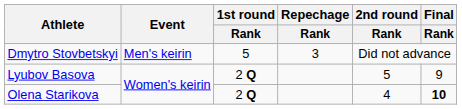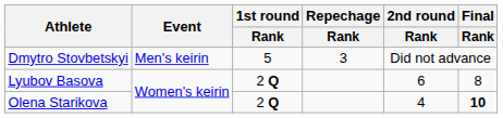Lyubov Basova | 2nd round / Rank: 5 -> 6
Lyubov Basova | Final / Rank: 9 -> 8
